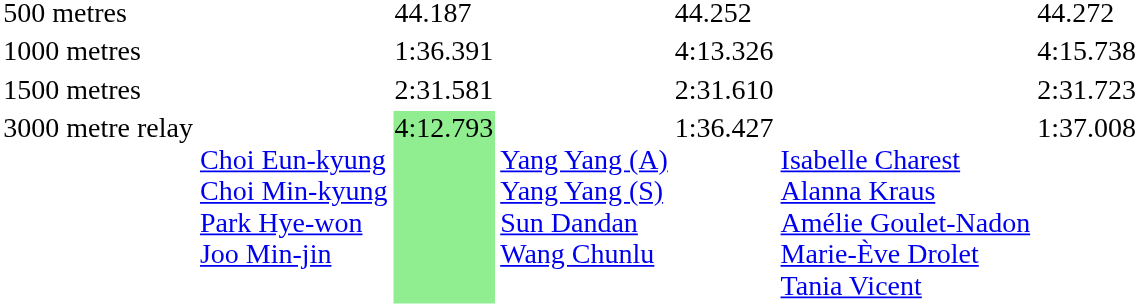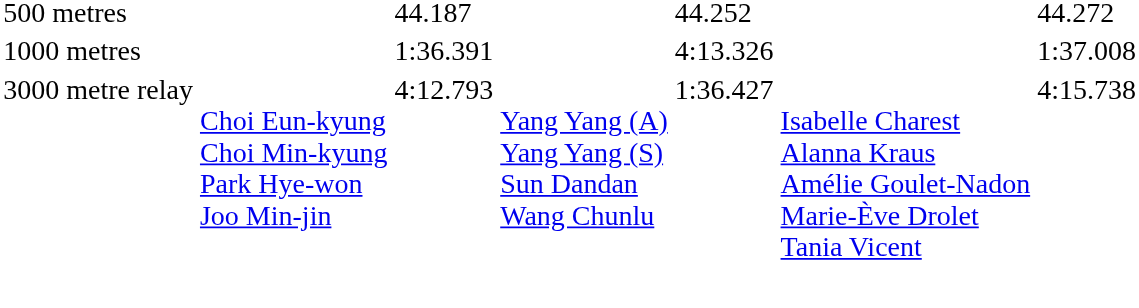1000 metres | column 7: 4:15.738 -> 1:37.008
- row: 1500 metres | 2:31.581 | 2:31.610 | 2:31.723
3000 metre relay | column 3: lightgreen background -> no background
3000 metre relay | column 7: 1:37.008 -> 4:15.738
